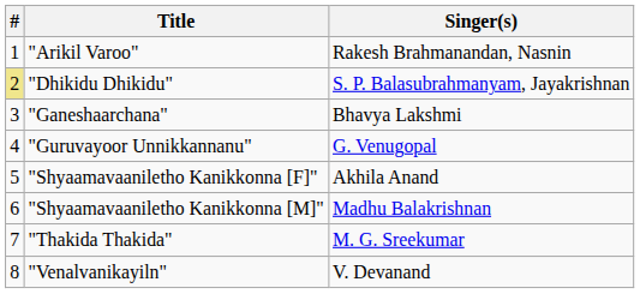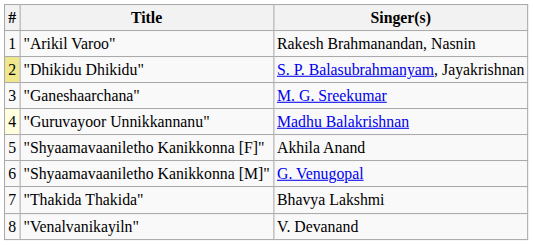"Ganeshaarchana" | Singer(s): Bhavya Lakshmi -> M. G. Sreekumar
"Guruvayoor Unnikkannanu" | #: no background -> lightyellow background
"Guruvayoor Unnikkannanu" | Singer(s): G. Venugopal -> Madhu Balakrishnan
"Shyaamavaaniletho Kanikkonna [M]" | Singer(s): Madhu Balakrishnan -> G. Venugopal
"Thakida Thakida" | Singer(s): M. G. Sreekumar -> Bhavya Lakshmi
